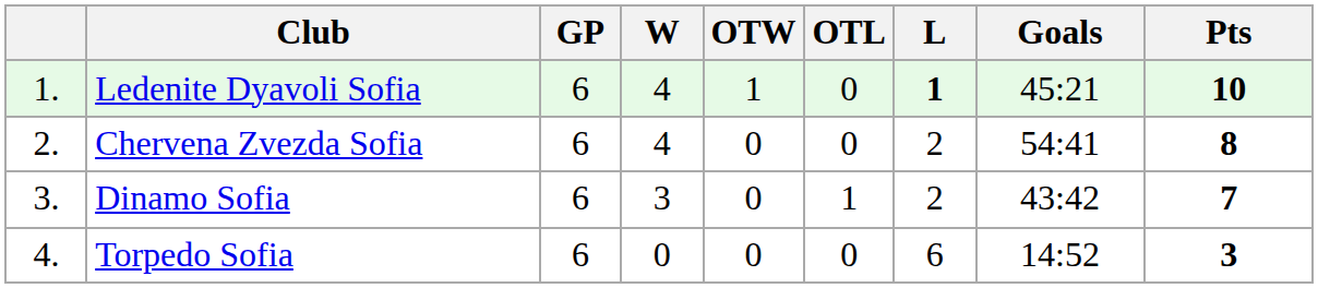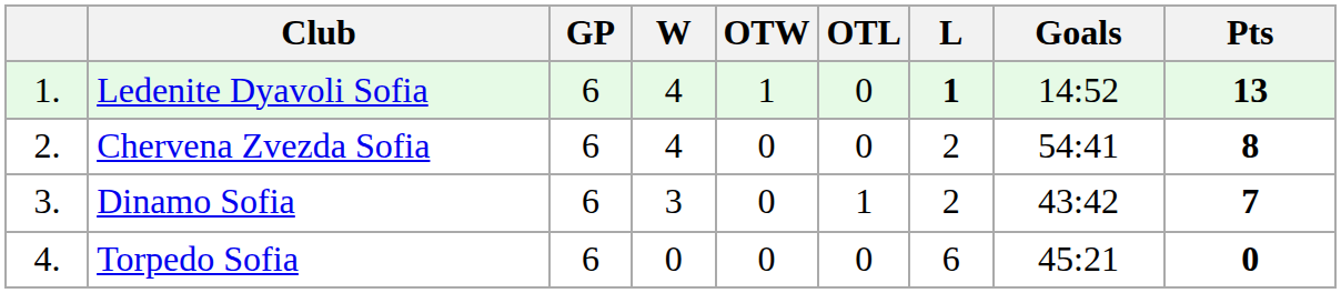Ledenite Dyavoli Sofia | Goals: 45:21 -> 14:52
Ledenite Dyavoli Sofia | Pts: 10 -> 13
Torpedo Sofia | Goals: 14:52 -> 45:21
Torpedo Sofia | Pts: 3 -> 0
